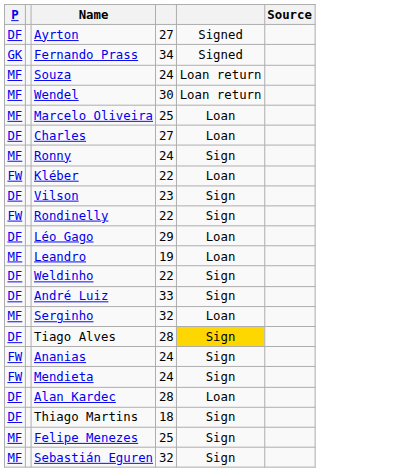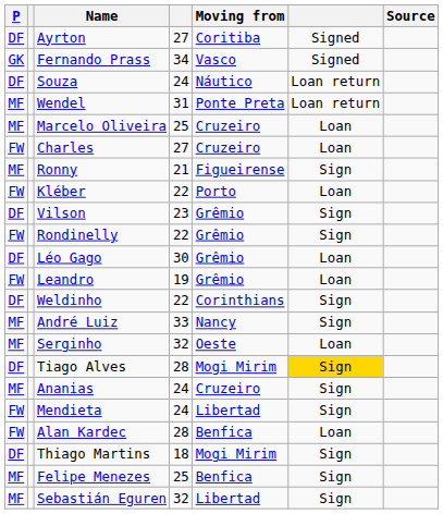+ column: Moving from | Coritiba | Vasco | Náutico | Ponte Preta | Cruzeiro | Cruzeiro | Figueirense | Porto | Grêmio | Grêmio | Grêmio | Grêmio | Corinthians | Nancy | Oeste | Mogi Mirim | Cruzeiro | Libertad | Benfica | Mogi Mirim | Benfica | Libertad
Souza | P: MF -> DF
Wendel | column 4: 30 -> 31
Charles | P: DF -> FW
Ronny | column 4: 24 -> 21
Léo Gago | column 4: 29 -> 30
Leandro | P: MF -> FW
André Luiz | P: DF -> MF
Ananias | P: FW -> MF
Alan Kardec | P: DF -> FW
